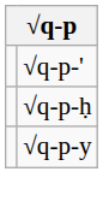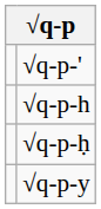+ row: √q-p-h
